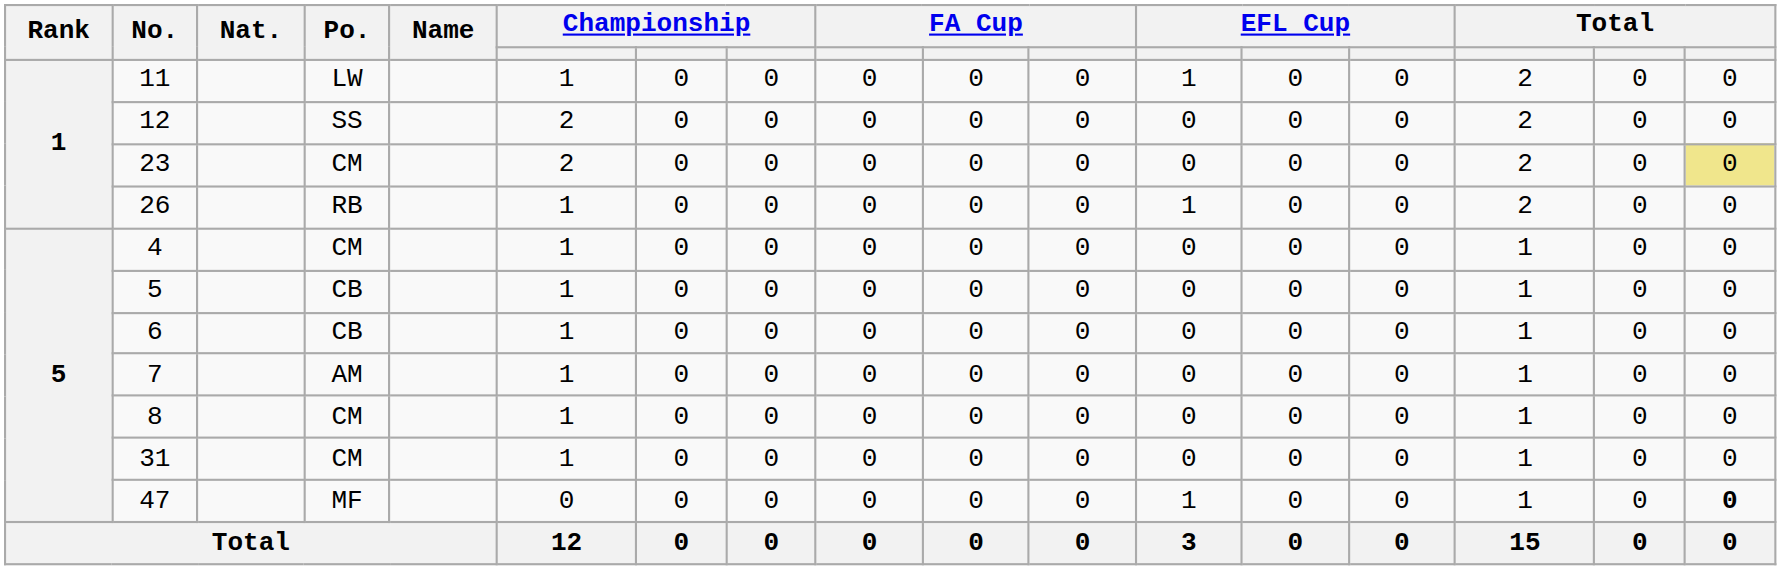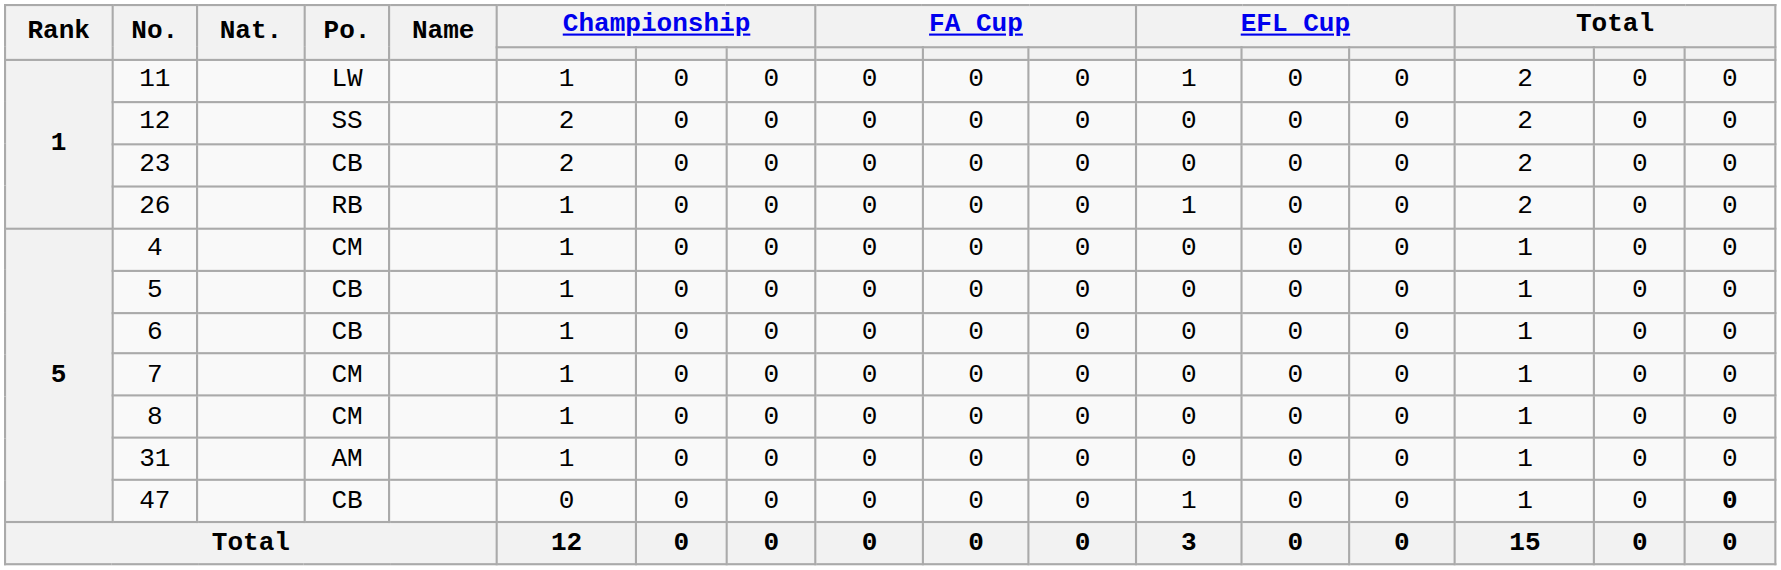23 | Po.: CM -> CB
23 | column 17: khaki background -> no background
7 | Po.: AM -> CM
31 | Po.: CM -> AM
47 | Po.: MF -> CB
